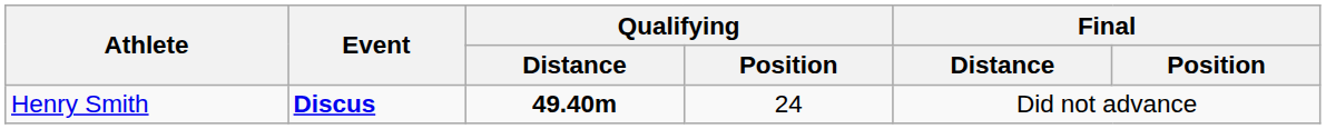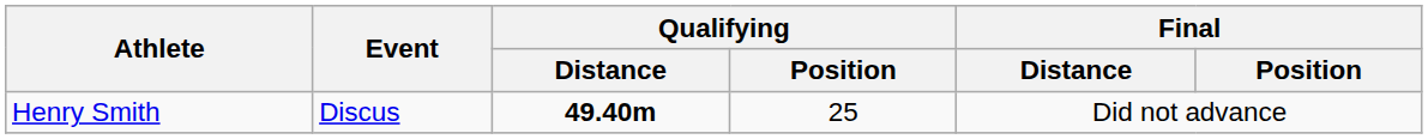Henry Smith | Event: bold -> normal
Henry Smith | Qualifying / Position: 24 -> 25
